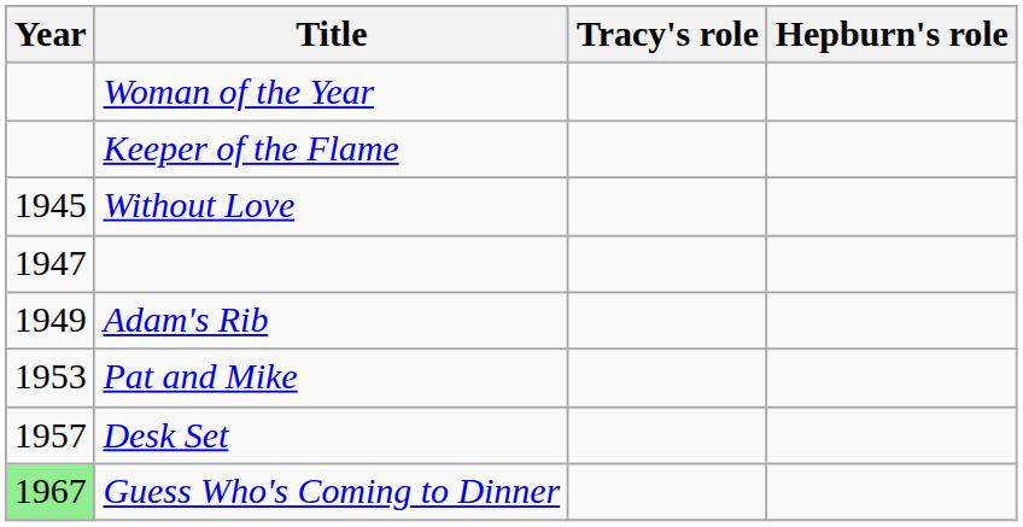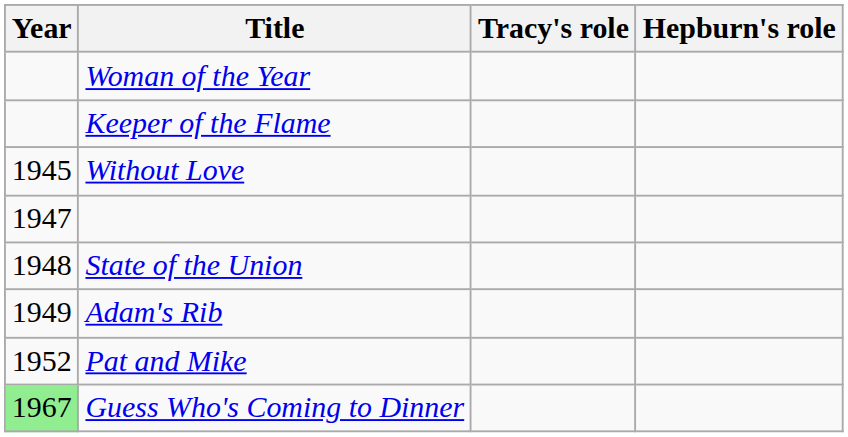+ row: 1948 | State of the Union
Pat and Mike | Year: 1953 -> 1952
- row: 1957 | Desk Set
